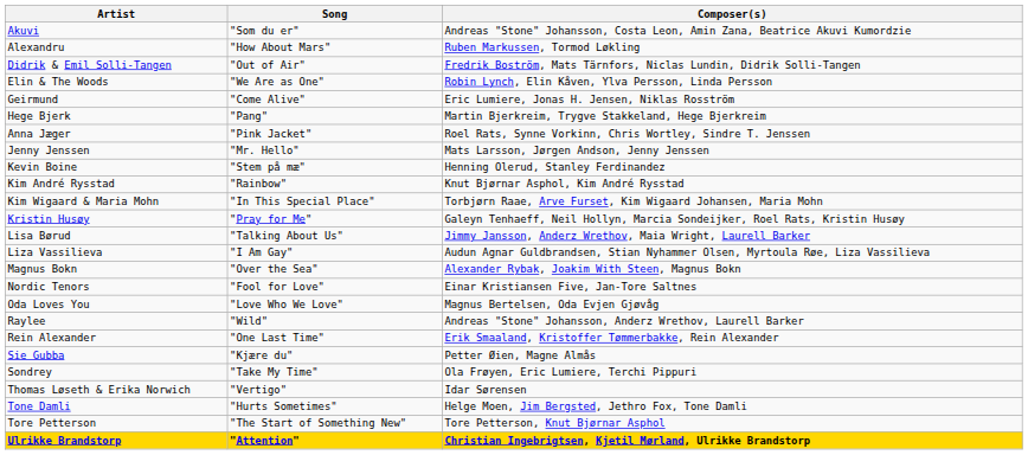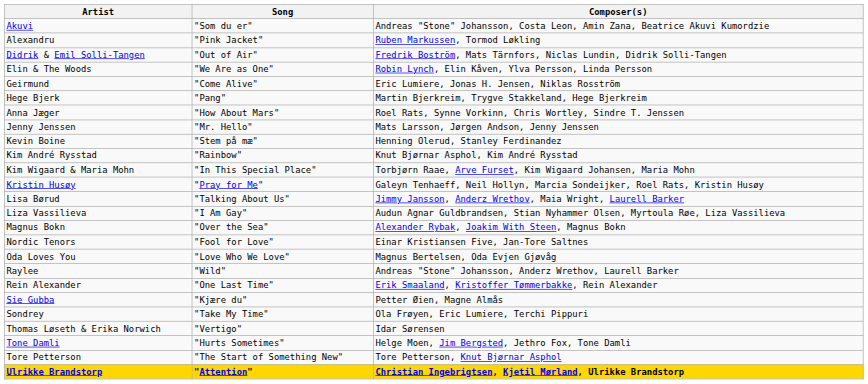Alexandru | Song: "How About Mars" -> "Pink Jacket"
Anna Jæger | Song: "Pink Jacket" -> "How About Mars"
